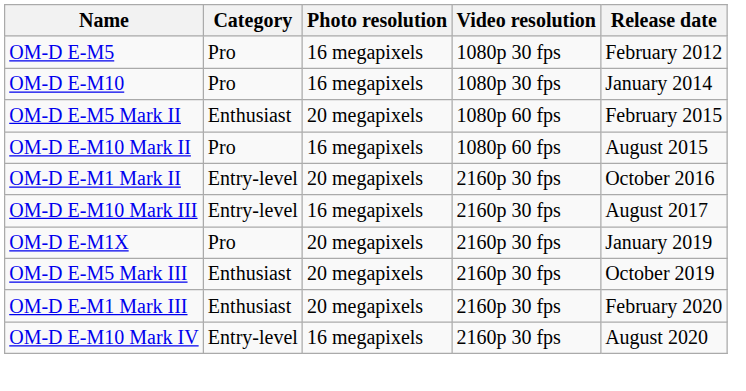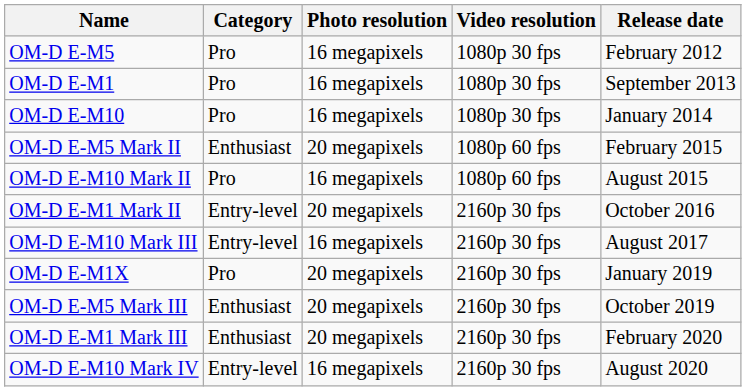+ row: OM-D E-M1 | Pro | 16 megapixels | 1080p 30 fps | September 2013
